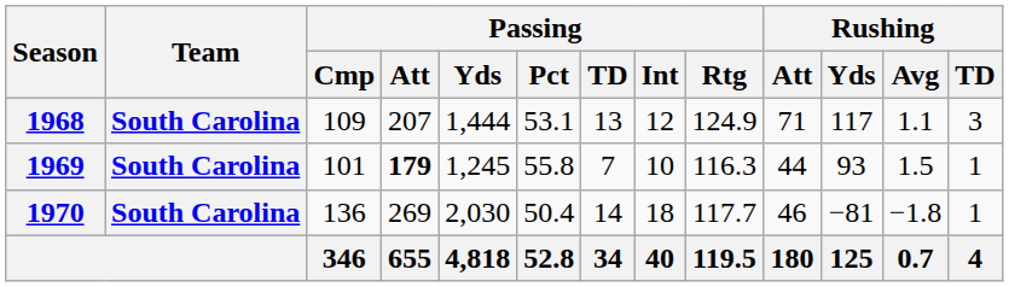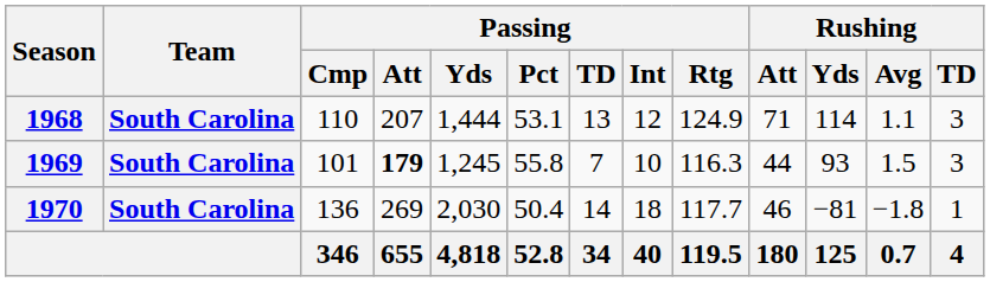1968 | Passing / Cmp: 109 -> 110
1968 | Rushing / Yds: 117 -> 114
1969 | Rushing / TD: 1 -> 3
